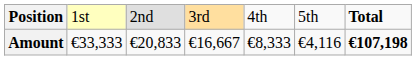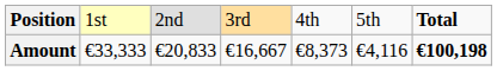Amount | column 5: €8,333 -> €8,373
Amount | column 7: €107,198 -> €100,198
